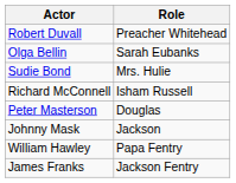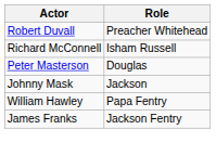- row: Olga Bellin | Sarah Eubanks
- row: Sudie Bond | Mrs. Hulie
